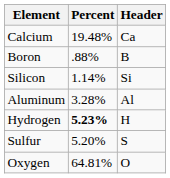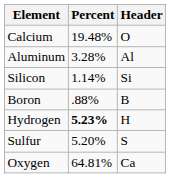Calcium | Header: Ca -> O
rows swapped: Aluminum <-> Boron
Oxygen | Header: O -> Ca
